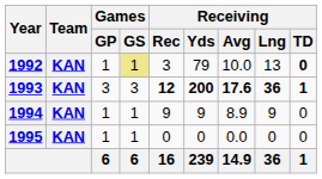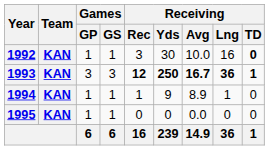1992 | Games / GS: khaki background -> no background
1992 | Receiving / Yds: 79 -> 30
1992 | Receiving / Lng: 13 -> 16
1993 | Receiving / Yds: 200 -> 250
1993 | Receiving / Avg: 17.6 -> 16.7
1994 | Receiving / Rec: 9 -> 1
1994 | Receiving / Lng: 9 -> 1
